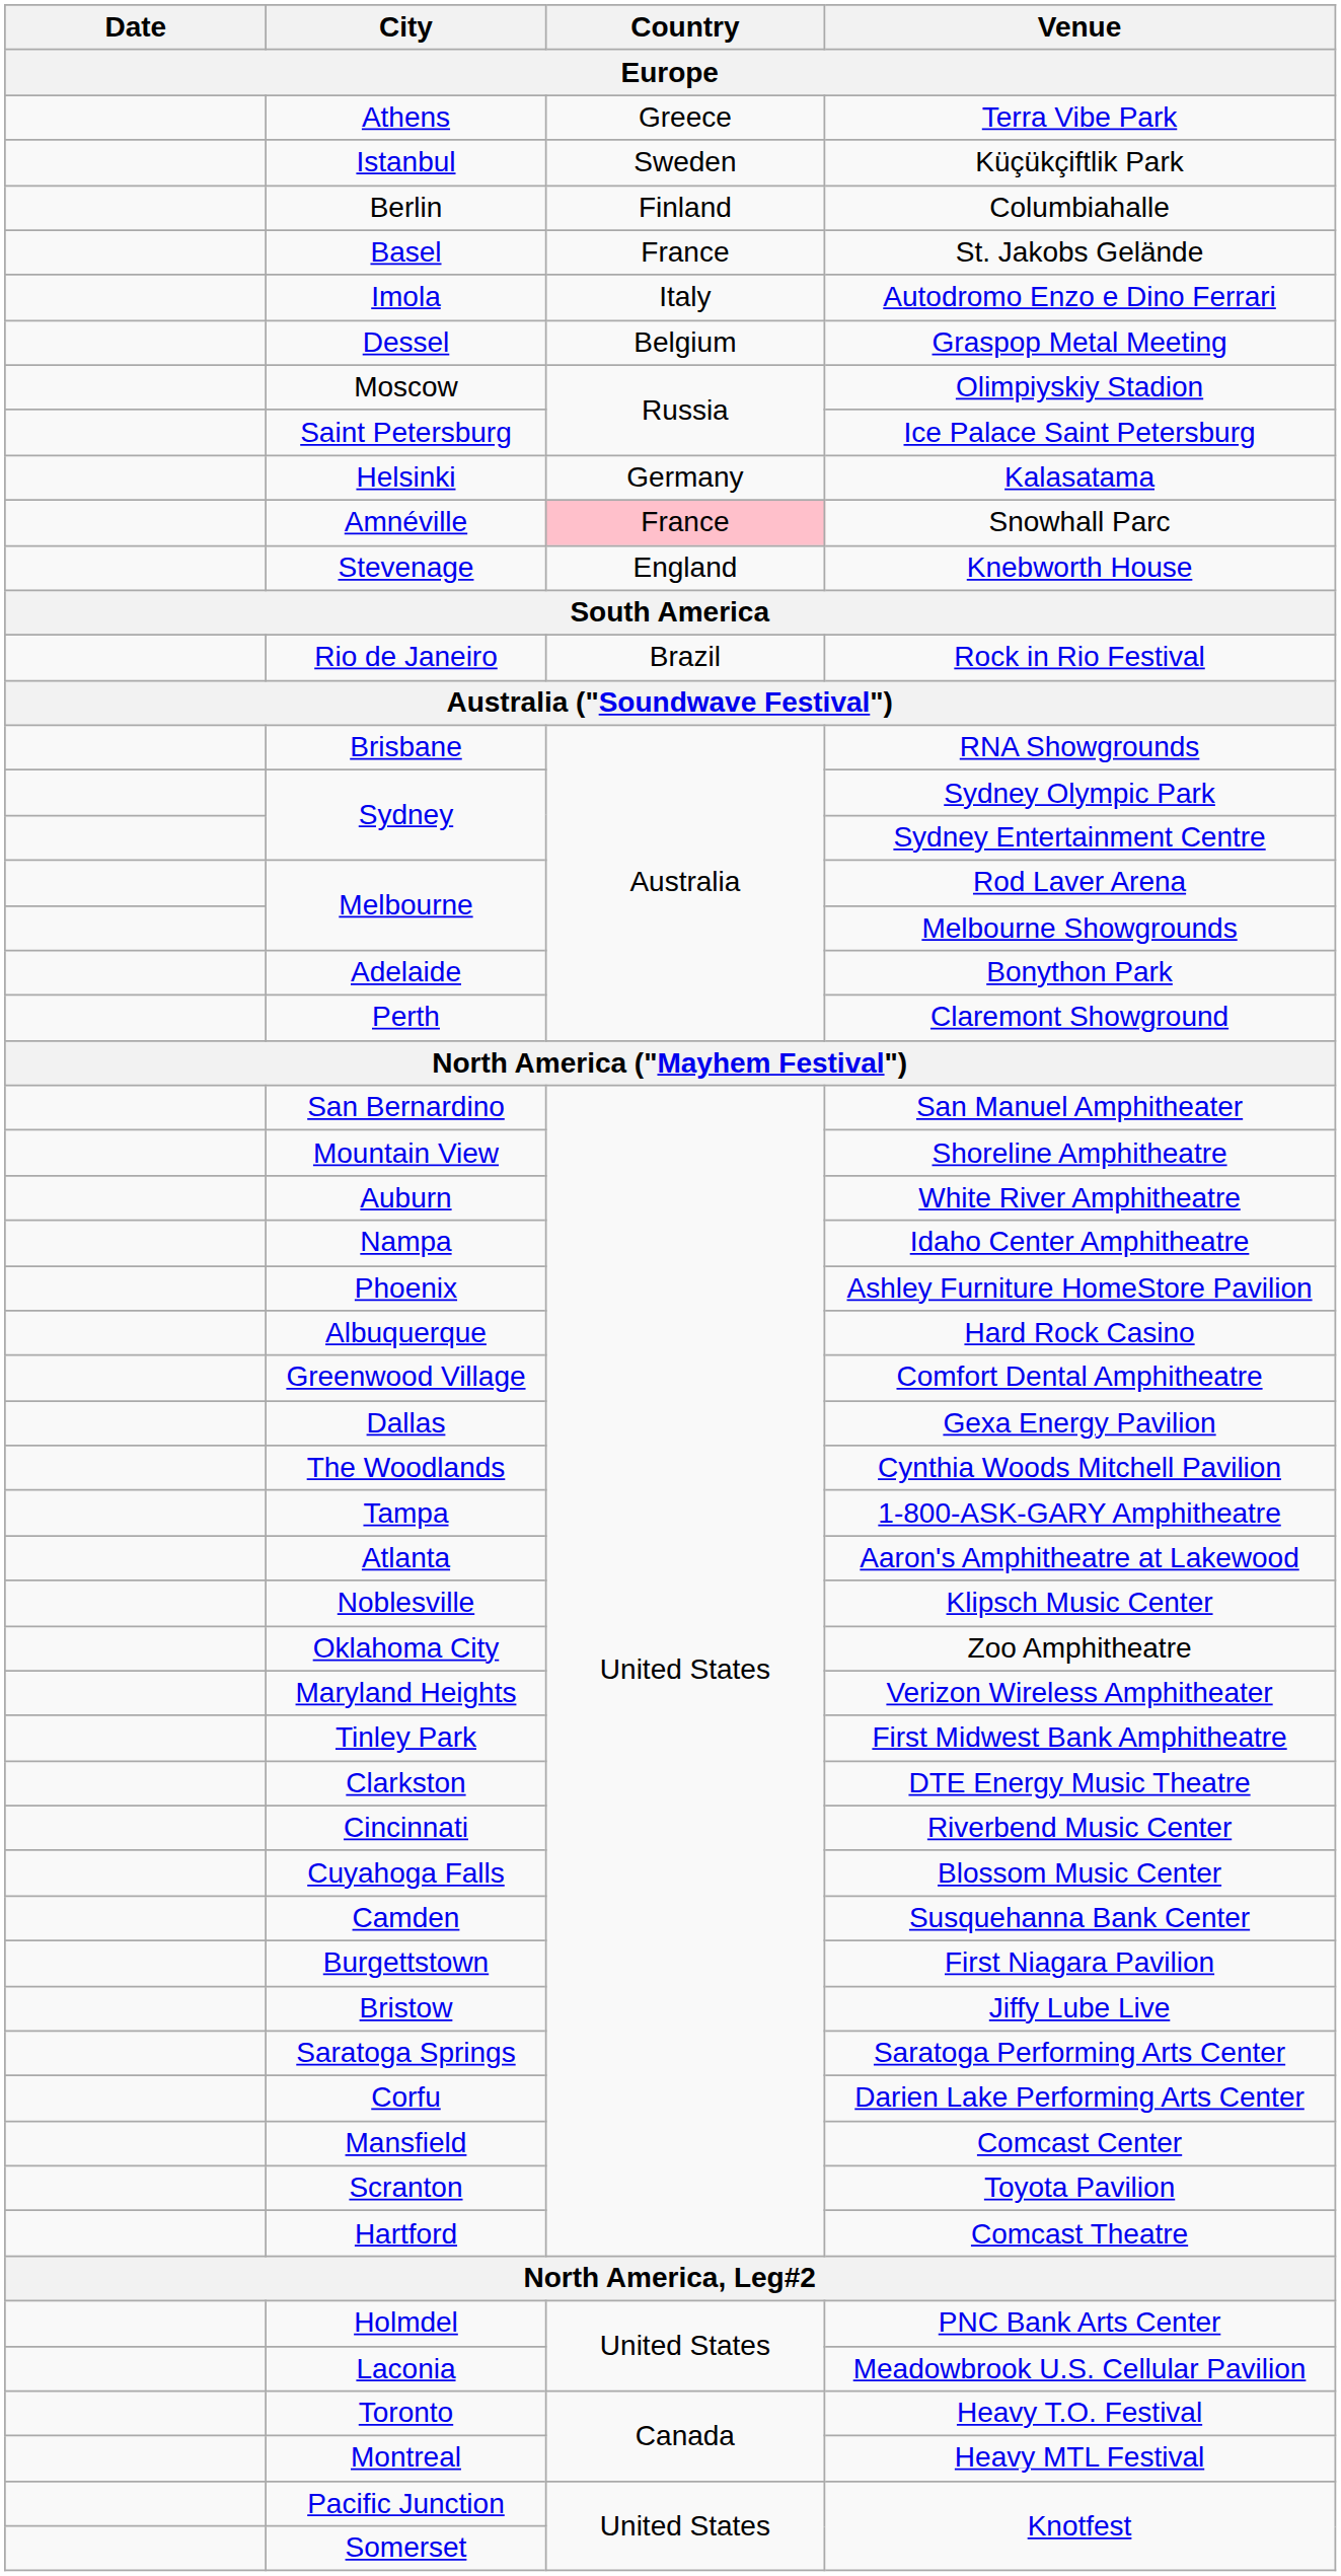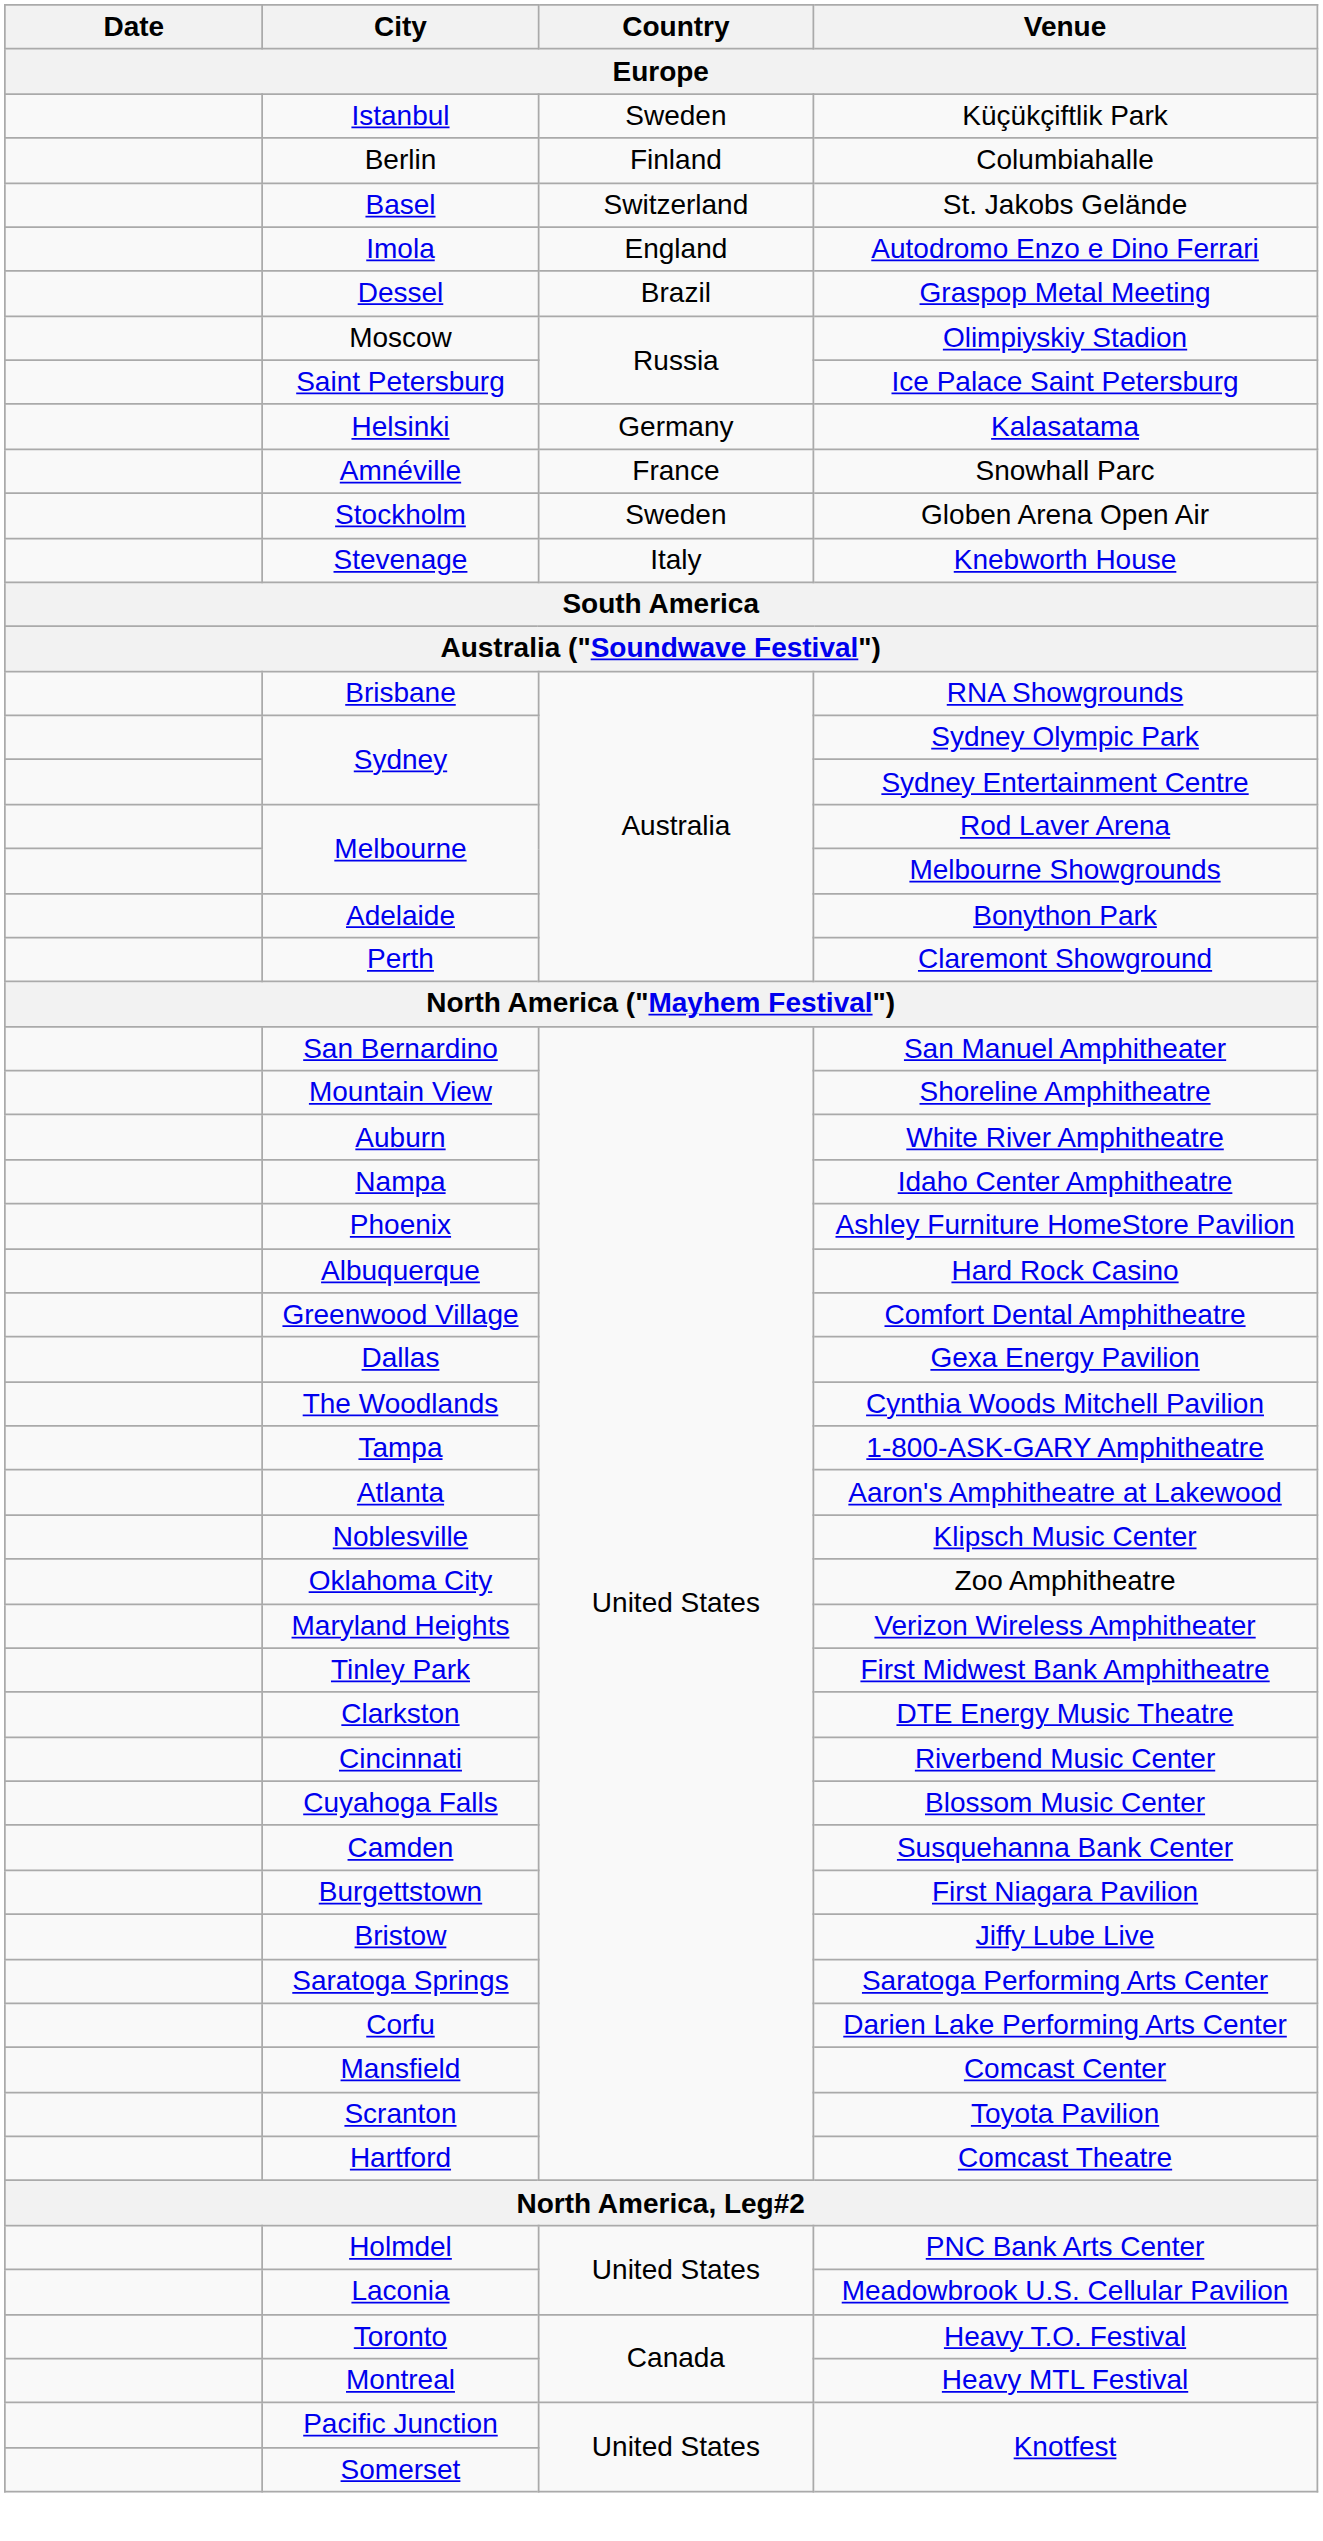- row: Athens | Greece | Terra Vibe Park
St. Jakobs Gelände | Country: France -> Switzerland
Autodromo Enzo e Dino Ferrari | Country: Italy -> England
Graspop Metal Meeting | Country: Belgium -> Brazil
Snowhall Parc | Country: pink background -> no background
+ row: Stockholm | Sweden | Globen Arena Open Air
Knebworth House | Country: England -> Italy
- row: Rio de Janeiro | Brazil | Rock in Rio Festival
